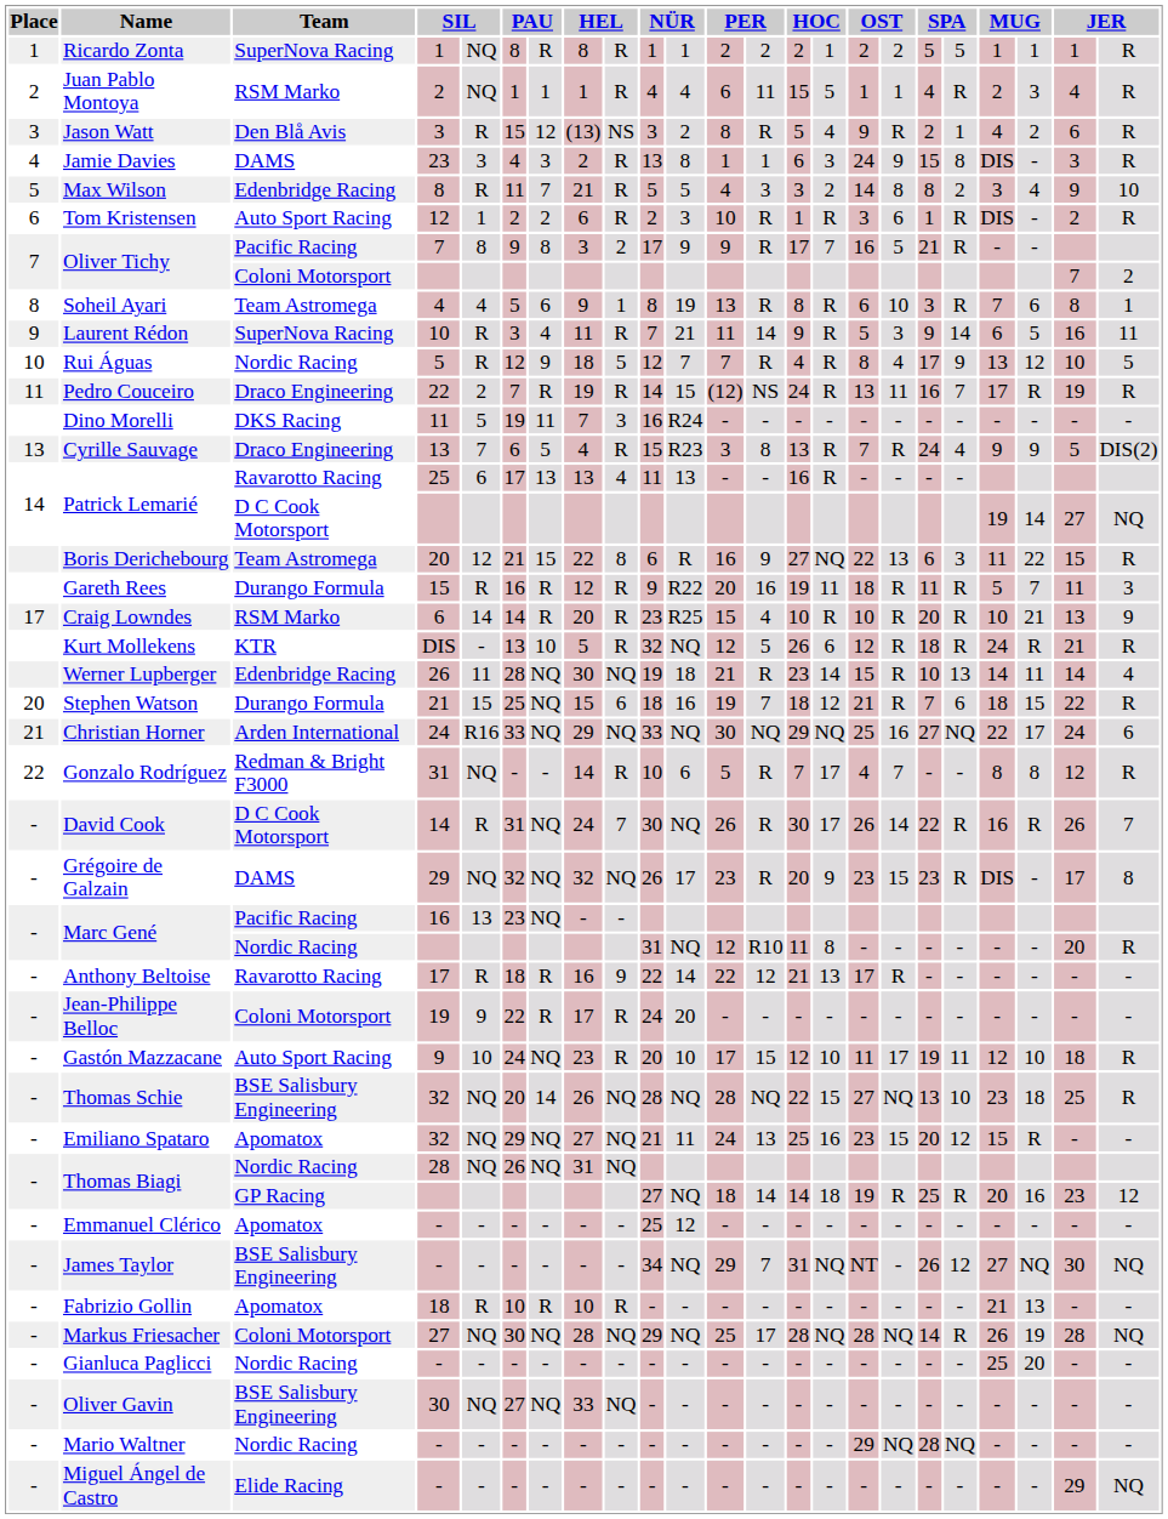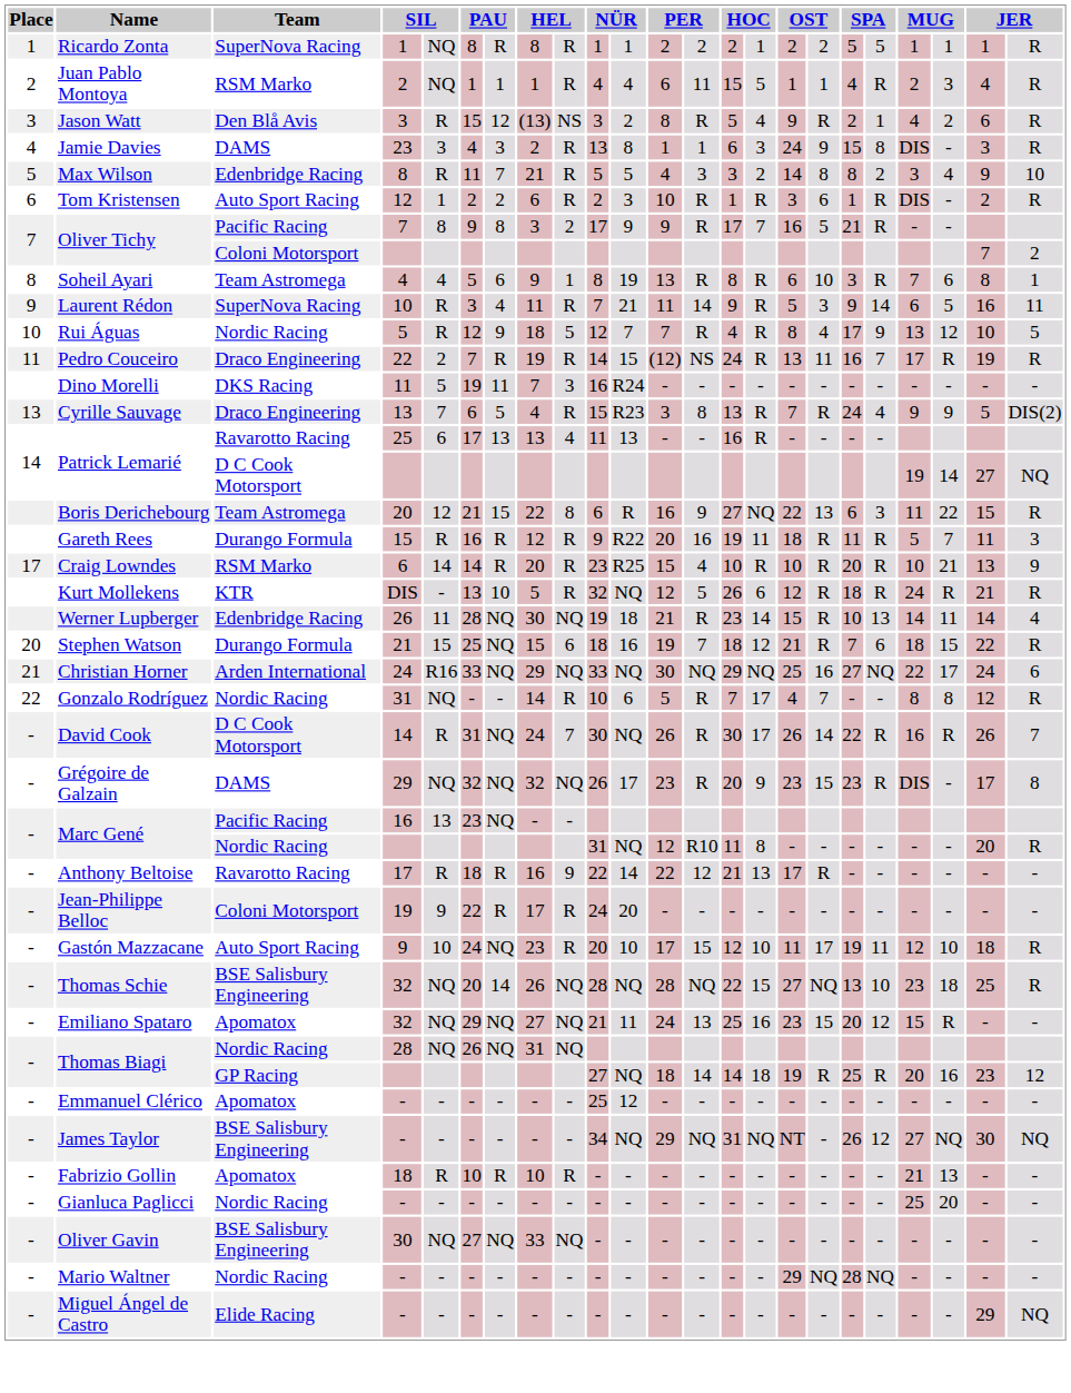Gonzalo Rodríguez | Team: Redman & Bright F3000 -> Nordic Racing
James Taylor | column 13: 7 -> NQ
- row: - | Markus Friesacher | Coloni Motorsport | 27 | NQ | 30 | NQ | 28 | NQ | 29 | NQ | 25 | 17 | 28 | NQ | 28 | NQ | 14 | R | 26 | 19 | 28 | NQ
